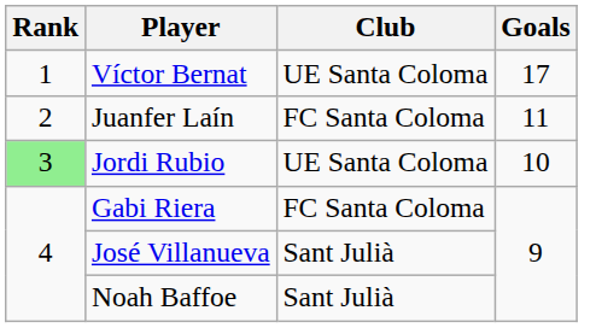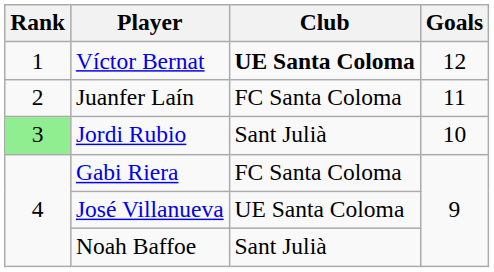Víctor Bernat | Club: normal -> bold
Víctor Bernat | Goals: 17 -> 12
Jordi Rubio | Club: UE Santa Coloma -> Sant Julià
José Villanueva | Club: Sant Julià -> UE Santa Coloma
